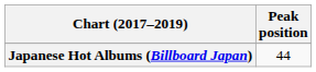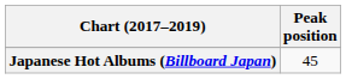Japanese Hot Albums (Billboard Japan) | Peak position: 44 -> 45
